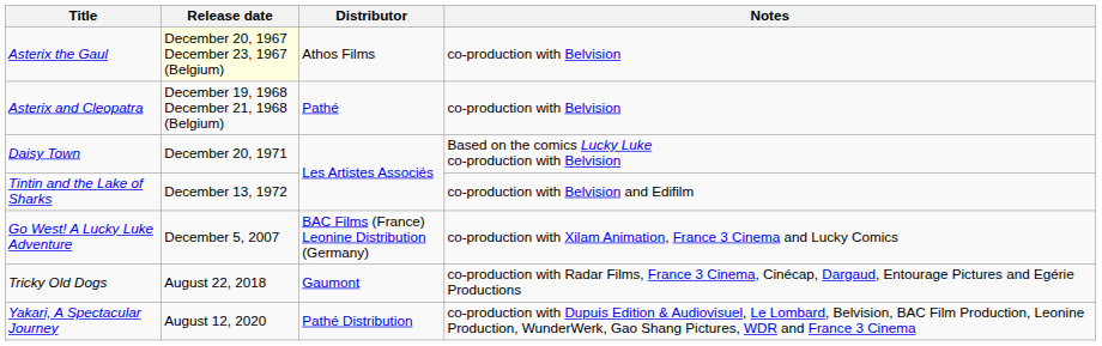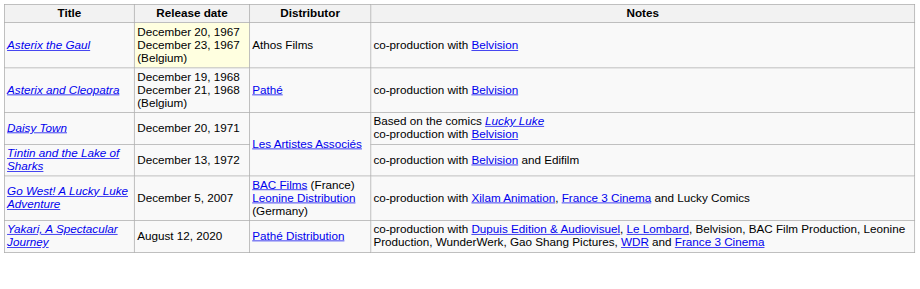- row: Tricky Old Dogs | August 22, 2018 | Gaumont | co-production with Radar Films, France 3 Cinema, Cinécap, Dargaud, Entourage Pictures and Egérie Productions
